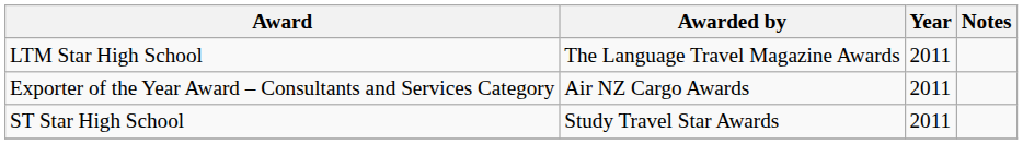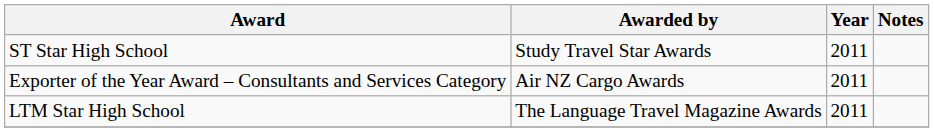rows swapped: LTM Star High School <-> ST Star High School
